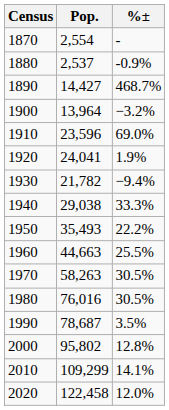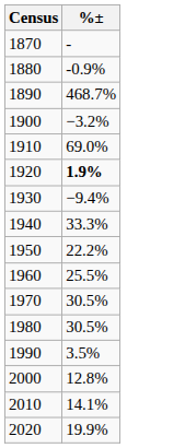- column: Pop. | 2,554 | 2,537 | 14,427 | 13,964 | 23,596 | 24,041 | 21,782 | 29,038 | 35,493 | 44,663 | 58,263 | 76,016 | 78,687 | 95,802 | 109,299 | 122,458
1920 | %±: normal -> bold
2020 | %±: 12.0% -> 19.9%
